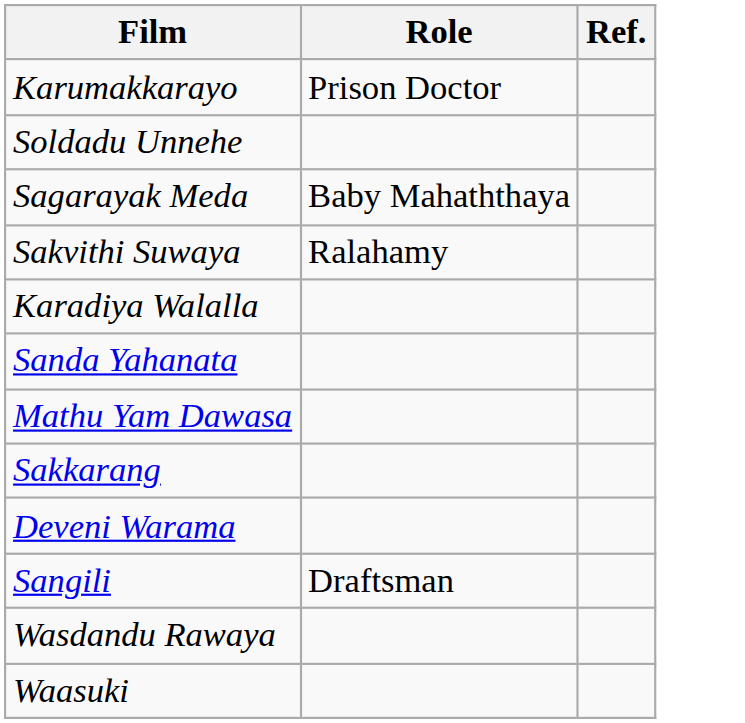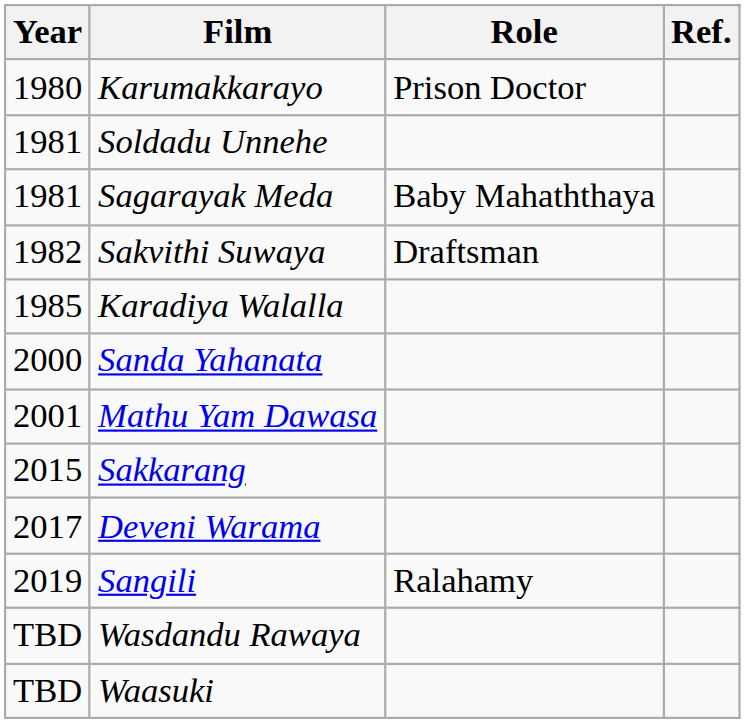+ column: Year | 1980 | 1981 | 1981 | 1982 | 1985 | 2000 | 2001 | 2015 | 2017 | 2019 | TBD | TBD
Sakvithi Suwaya | Role: Ralahamy -> Draftsman
Sangili | Role: Draftsman -> Ralahamy
